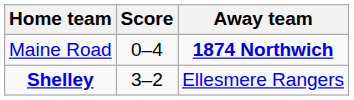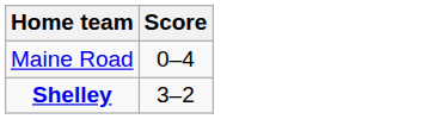- column: Away team | 1874 Northwich | Ellesmere Rangers
